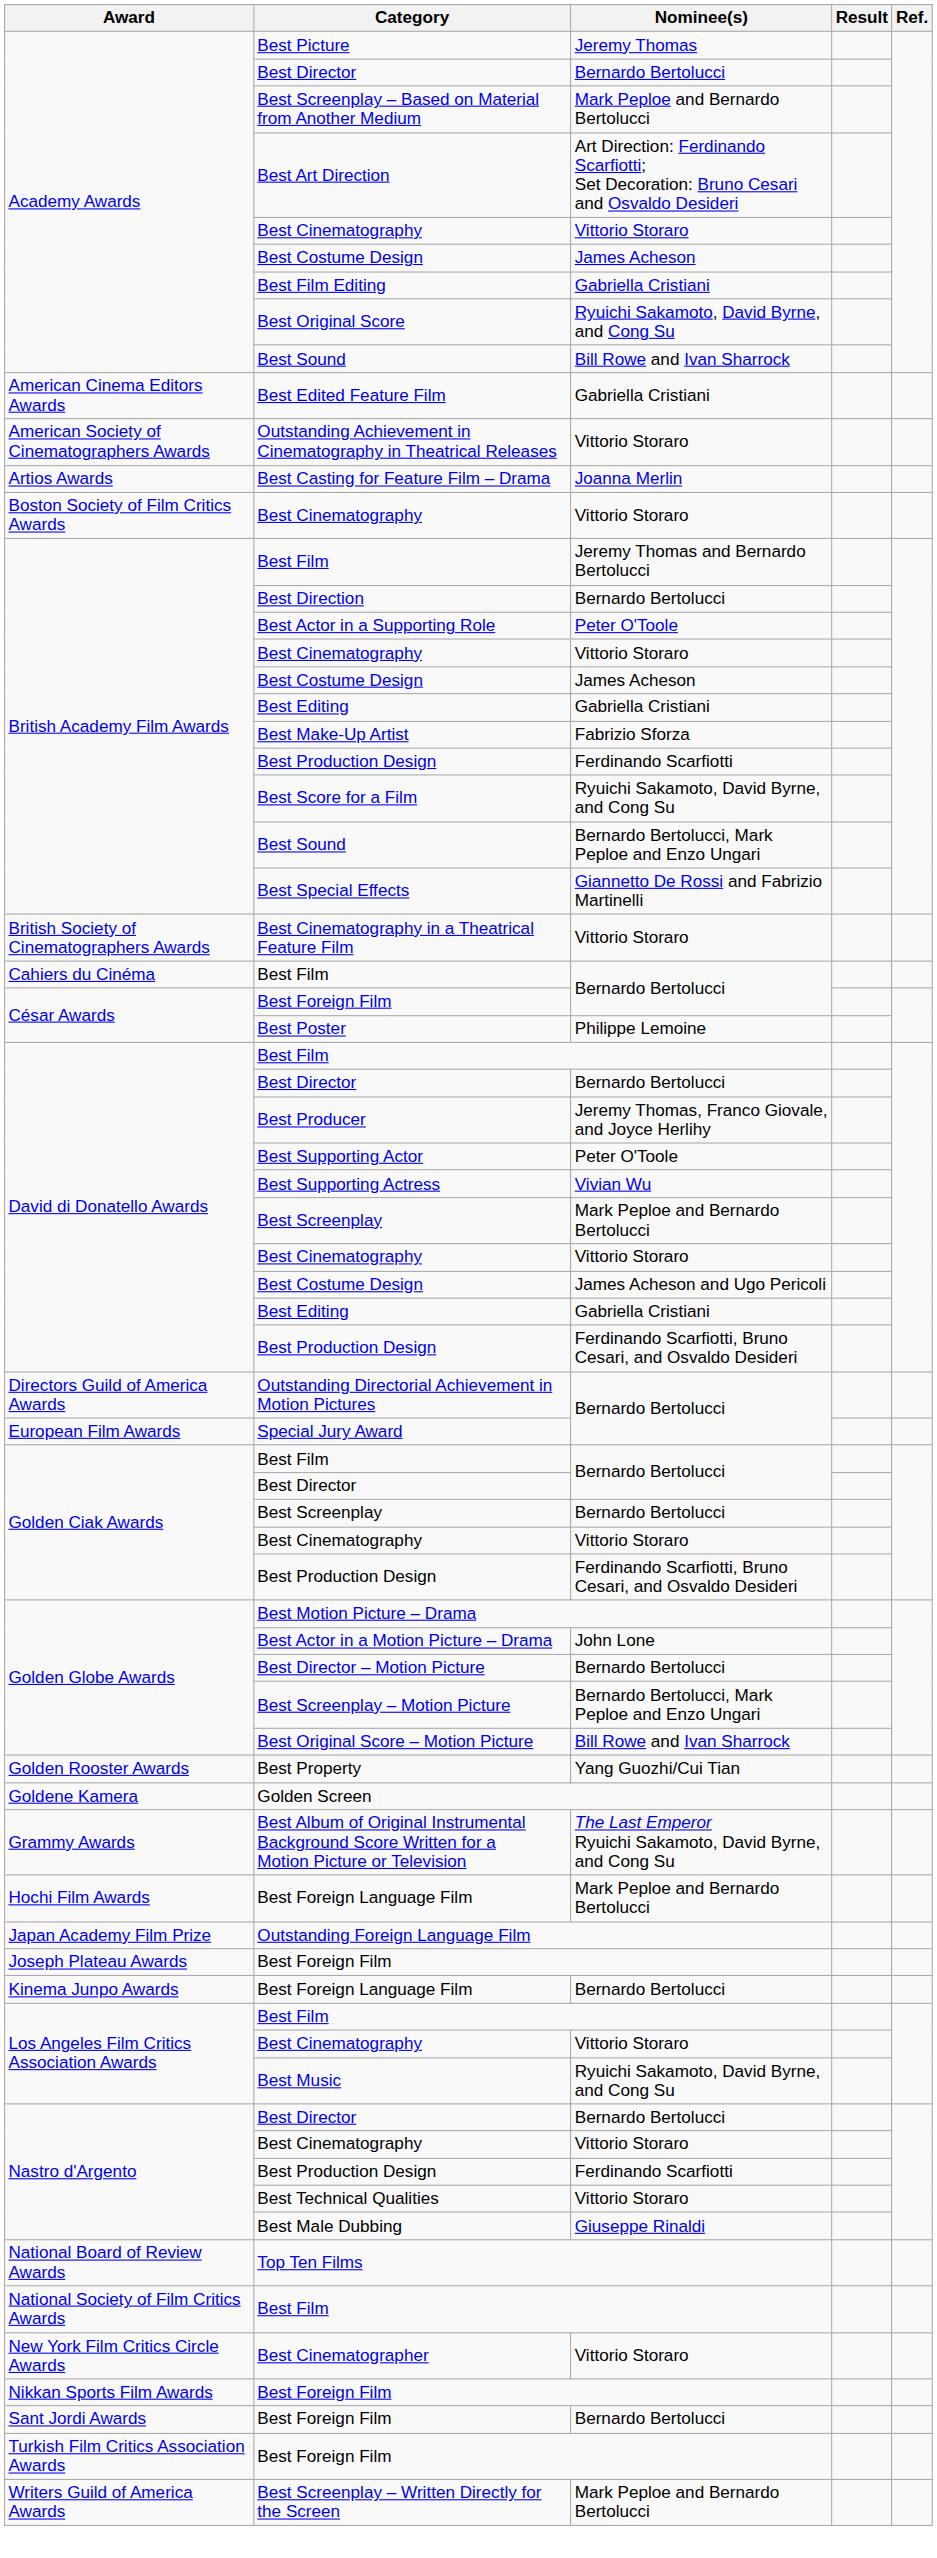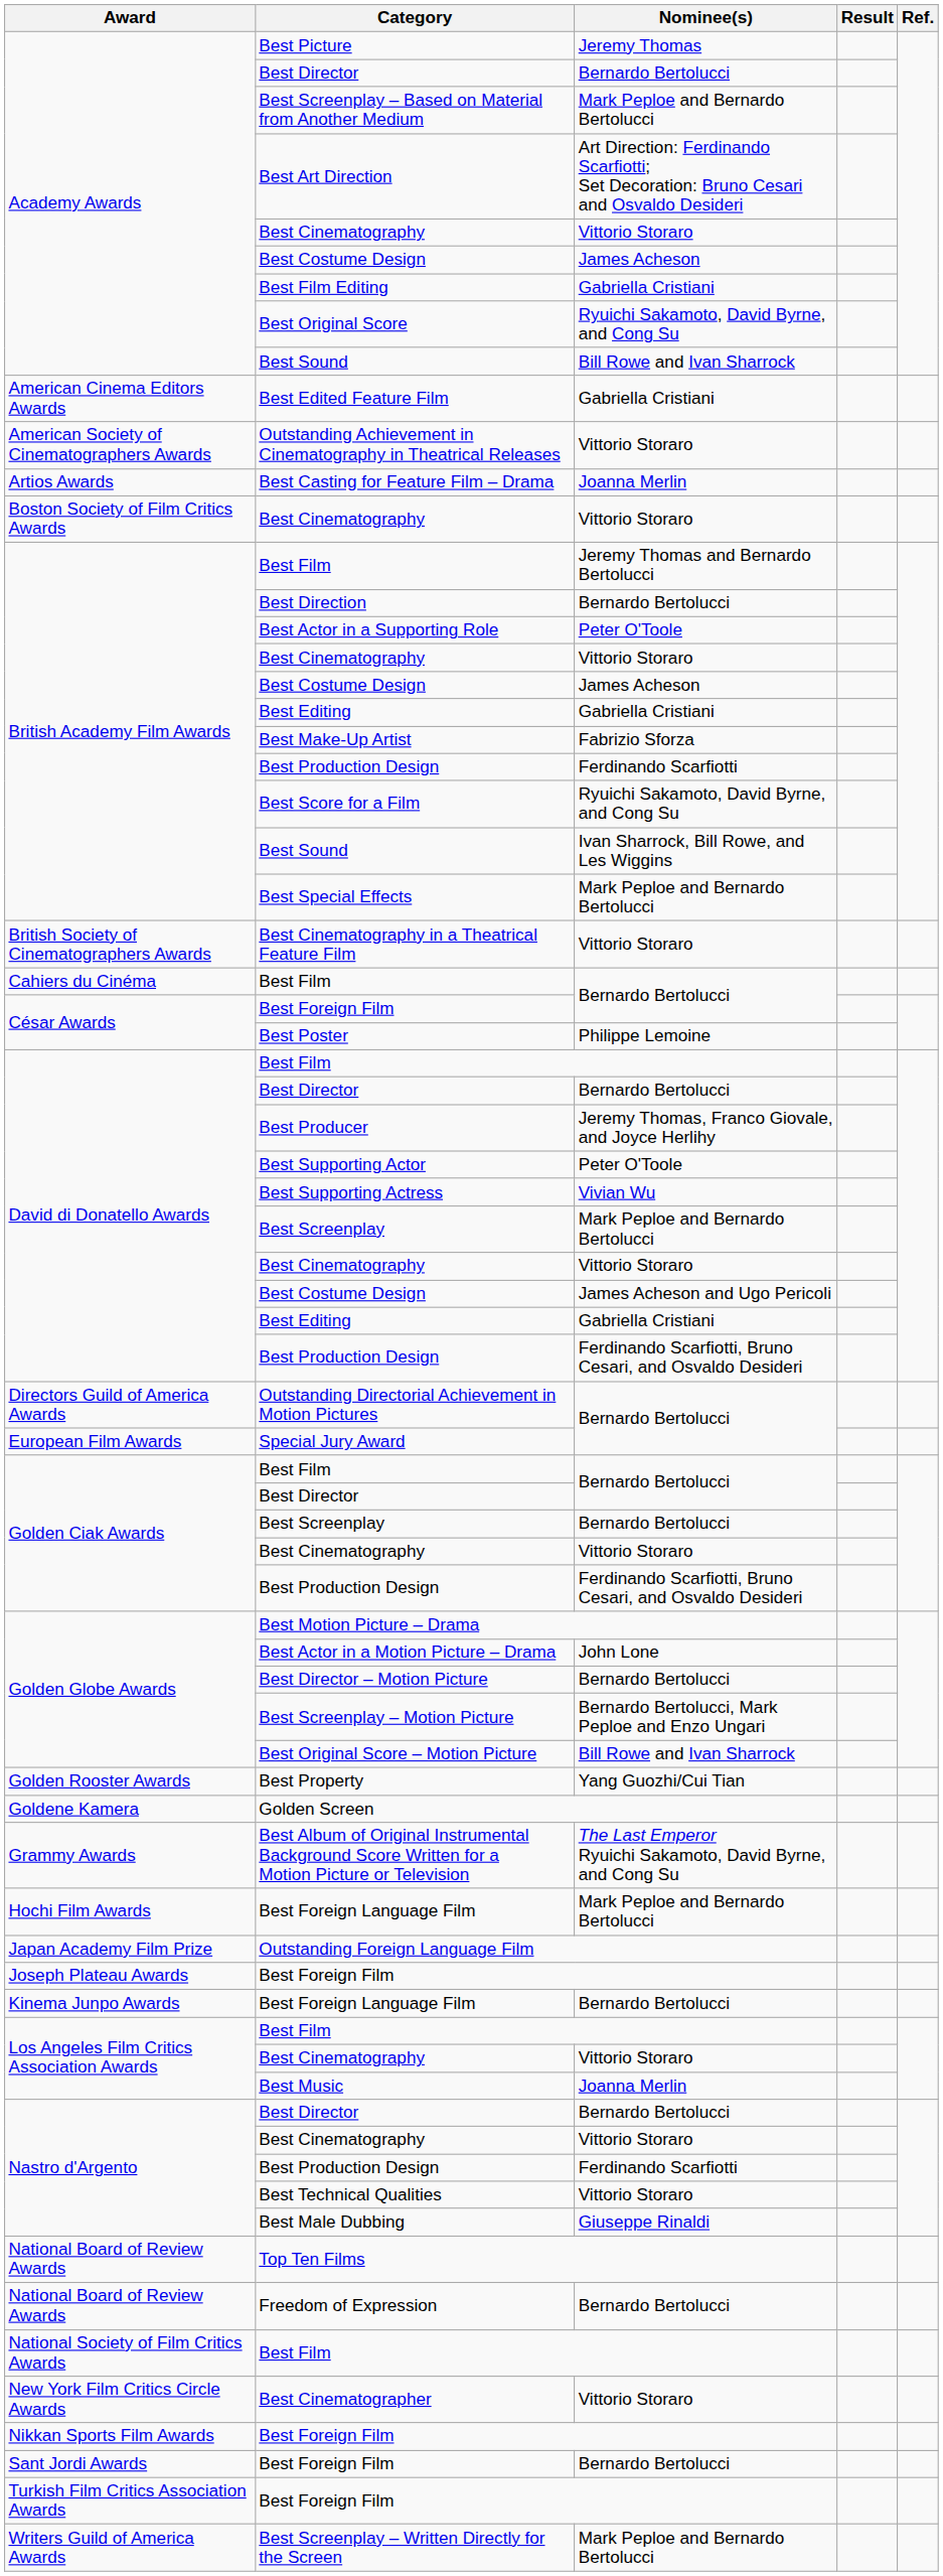British Academy Film Awards / Best Sound | Nominee(s): Bernardo Bertolucci, Mark Peploe and Enzo Ungari -> Ivan Sharrock, Bill Rowe, and Les Wiggins
Best Special Effects | Nominee(s): Giannetto De Rossi and Fabrizio Martinelli -> Mark Peploe and Bernardo Bertolucci
Best Music | Nominee(s): Ryuichi Sakamoto, David Byrne, and Cong Su -> Joanna Merlin
+ row: National Board of Review Awards | Freedom of Expression | Bernardo Bertolucci
